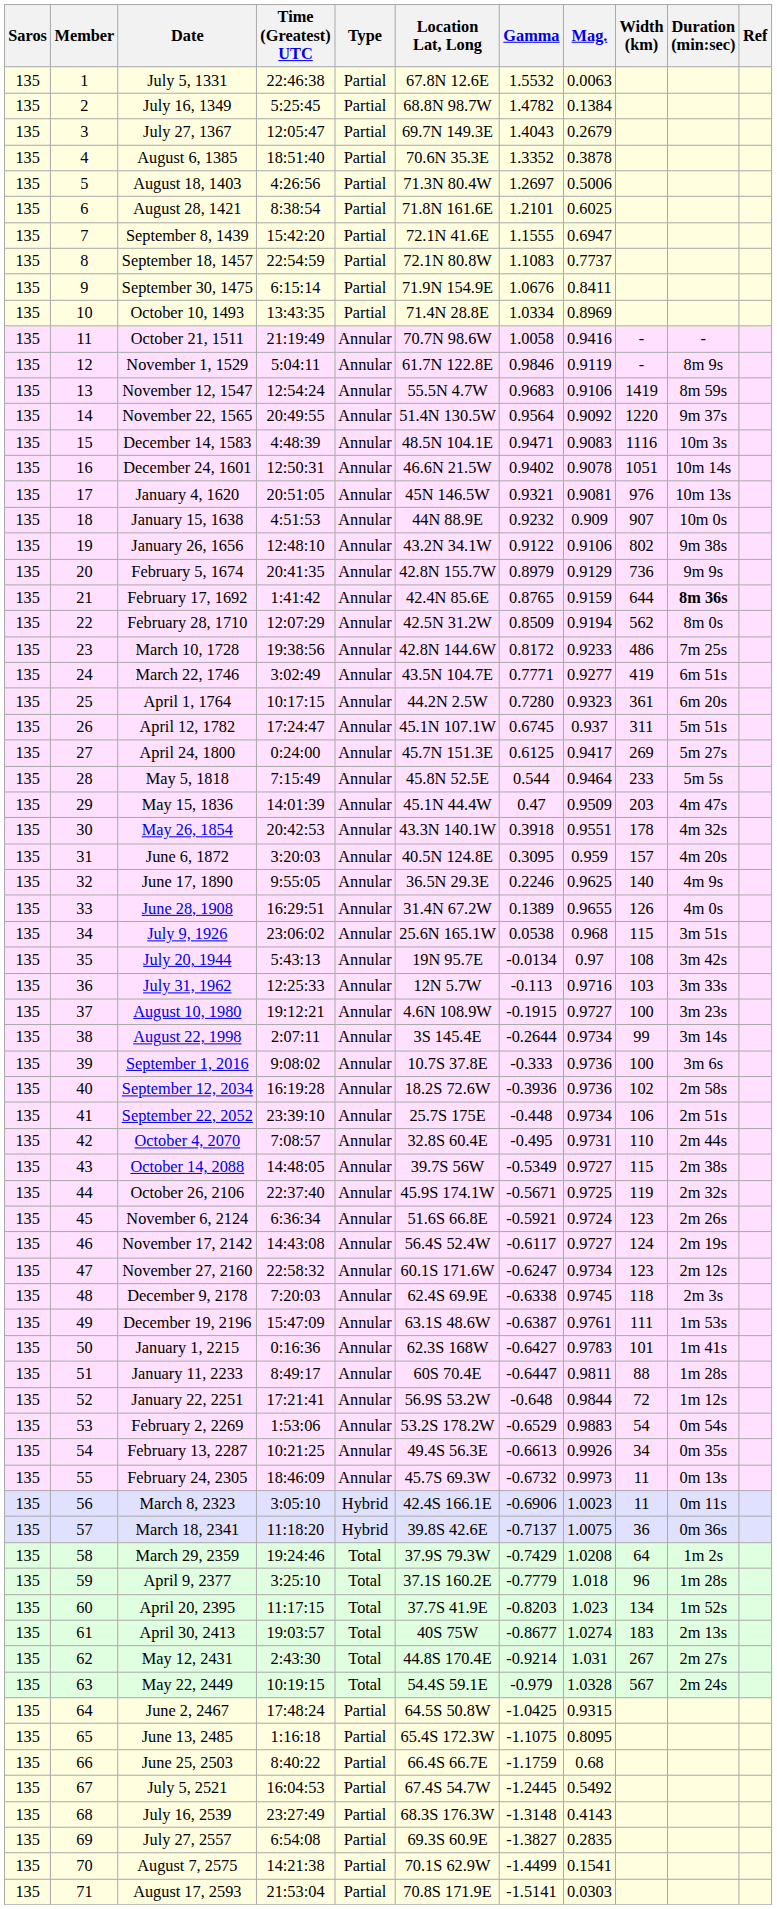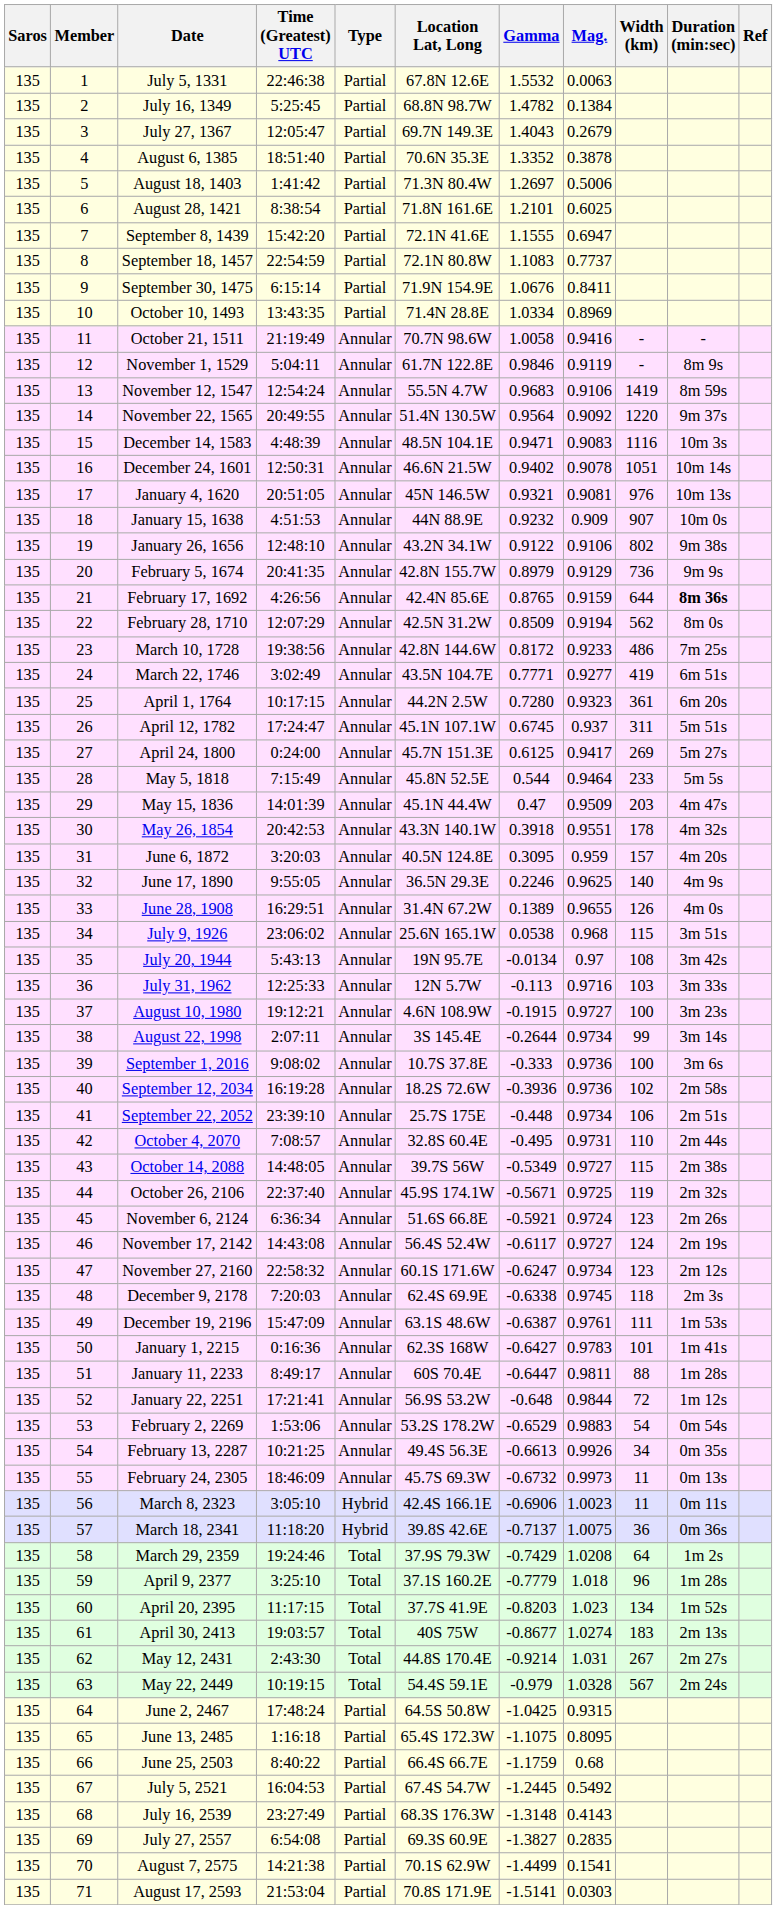August 18, 1403 | Time (Greatest) UTC: 4:26:56 -> 1:41:42
February 17, 1692 | Time (Greatest) UTC: 1:41:42 -> 4:26:56
